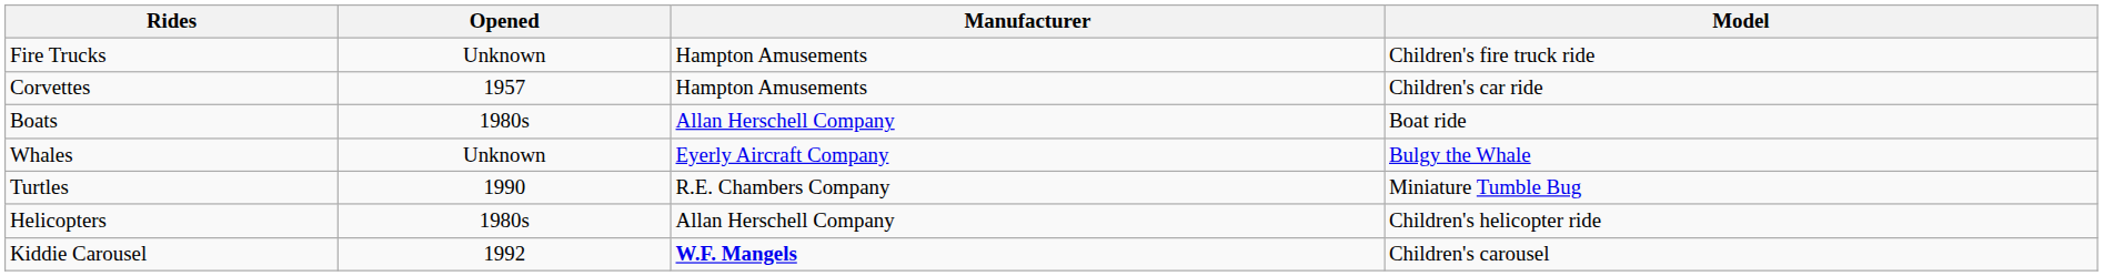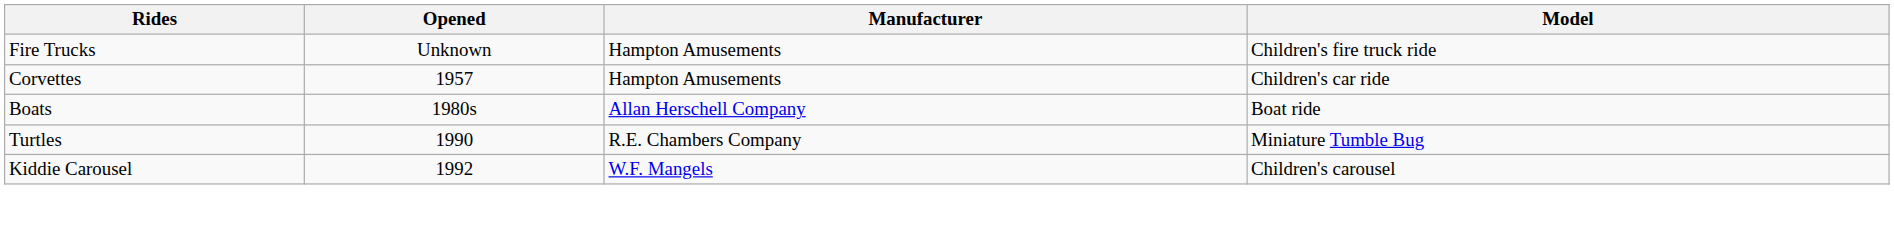- row: Whales | Unknown | Eyerly Aircraft Company | Bulgy the Whale
- row: Helicopters | 1980s | Allan Herschell Company | Children's helicopter ride
Kiddie Carousel | Manufacturer: bold -> normal
